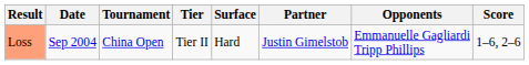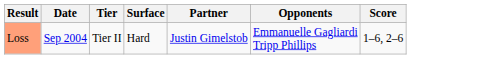- column: Tournament | China Open
